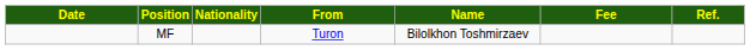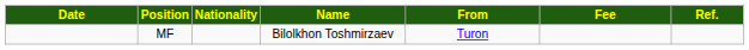columns swapped: Name <-> From
